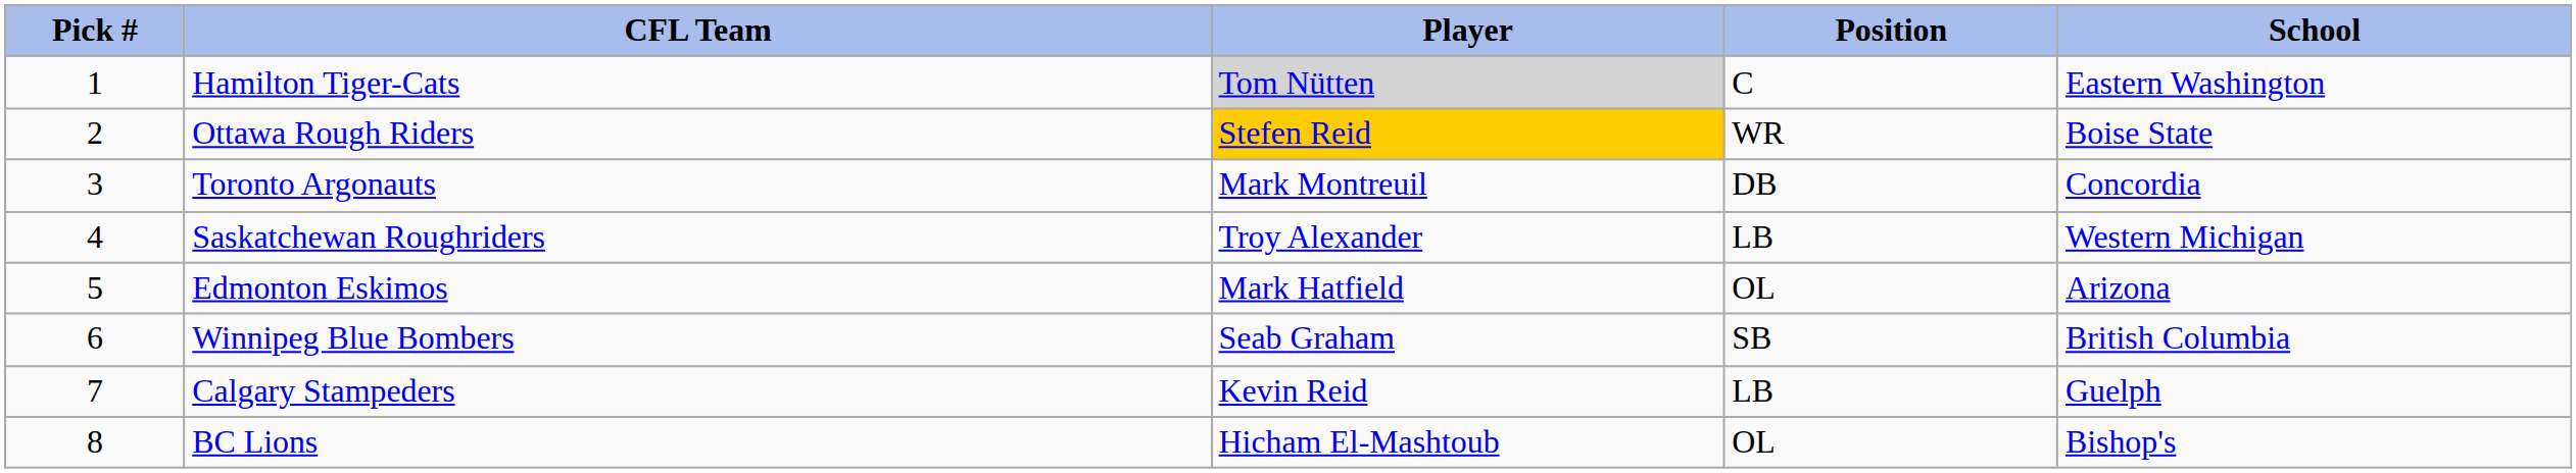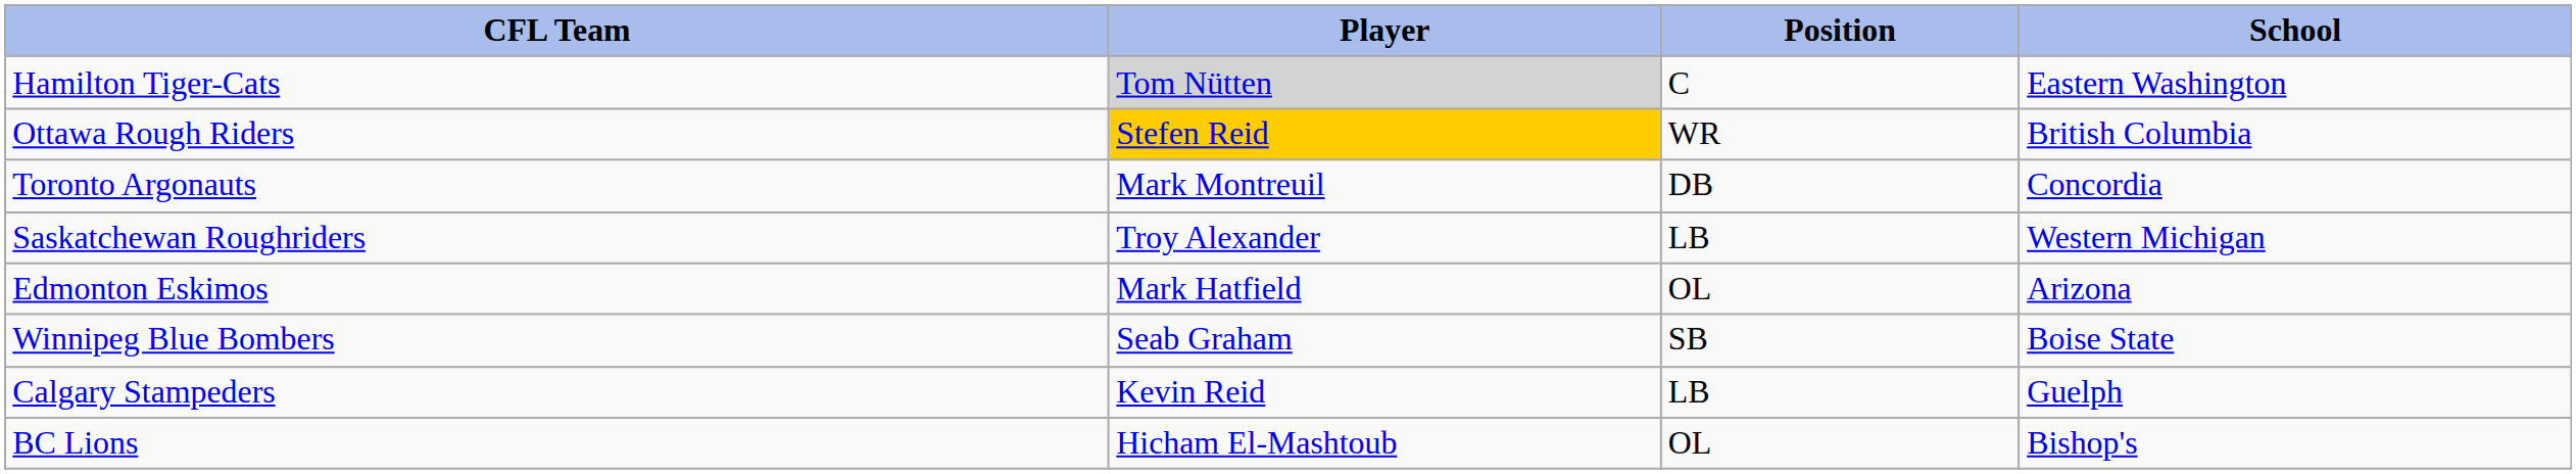- column: Pick # | 1 | 2 | 3 | 4 | 5 | 6 | 7 | 8
Ottawa Rough Riders | School: Boise State -> British Columbia
Winnipeg Blue Bombers | School: British Columbia -> Boise State
